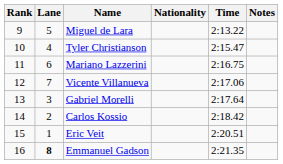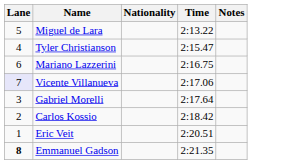- column: Rank | 9 | 10 | 11 | 12 | 13 | 14 | 15 | 16
Vicente Villanueva | Lane: no background -> lavender background
